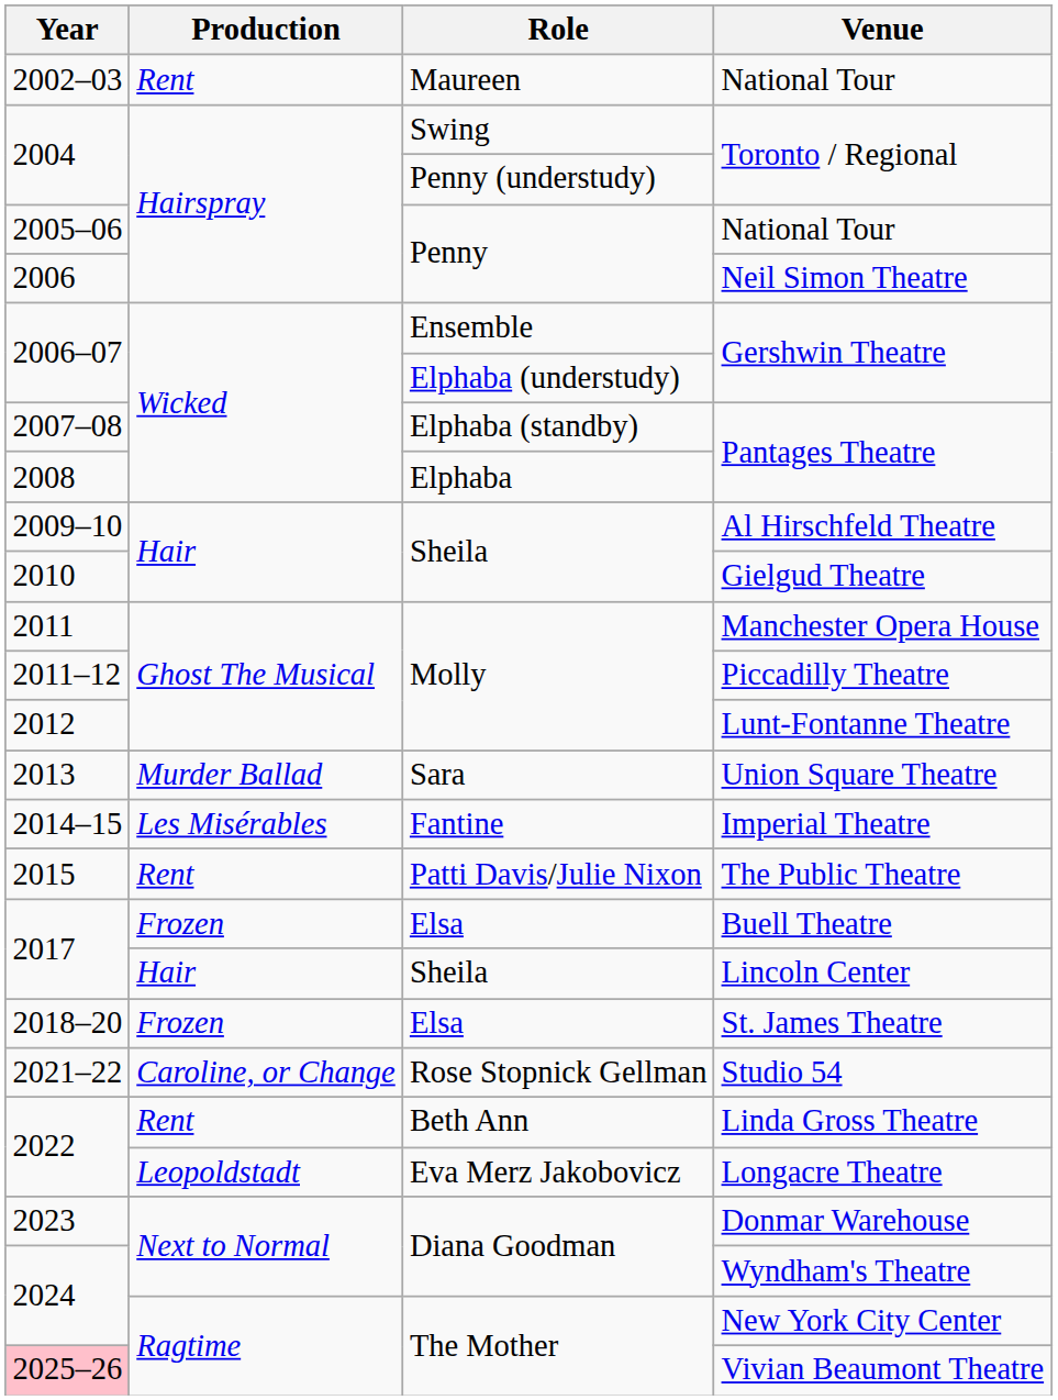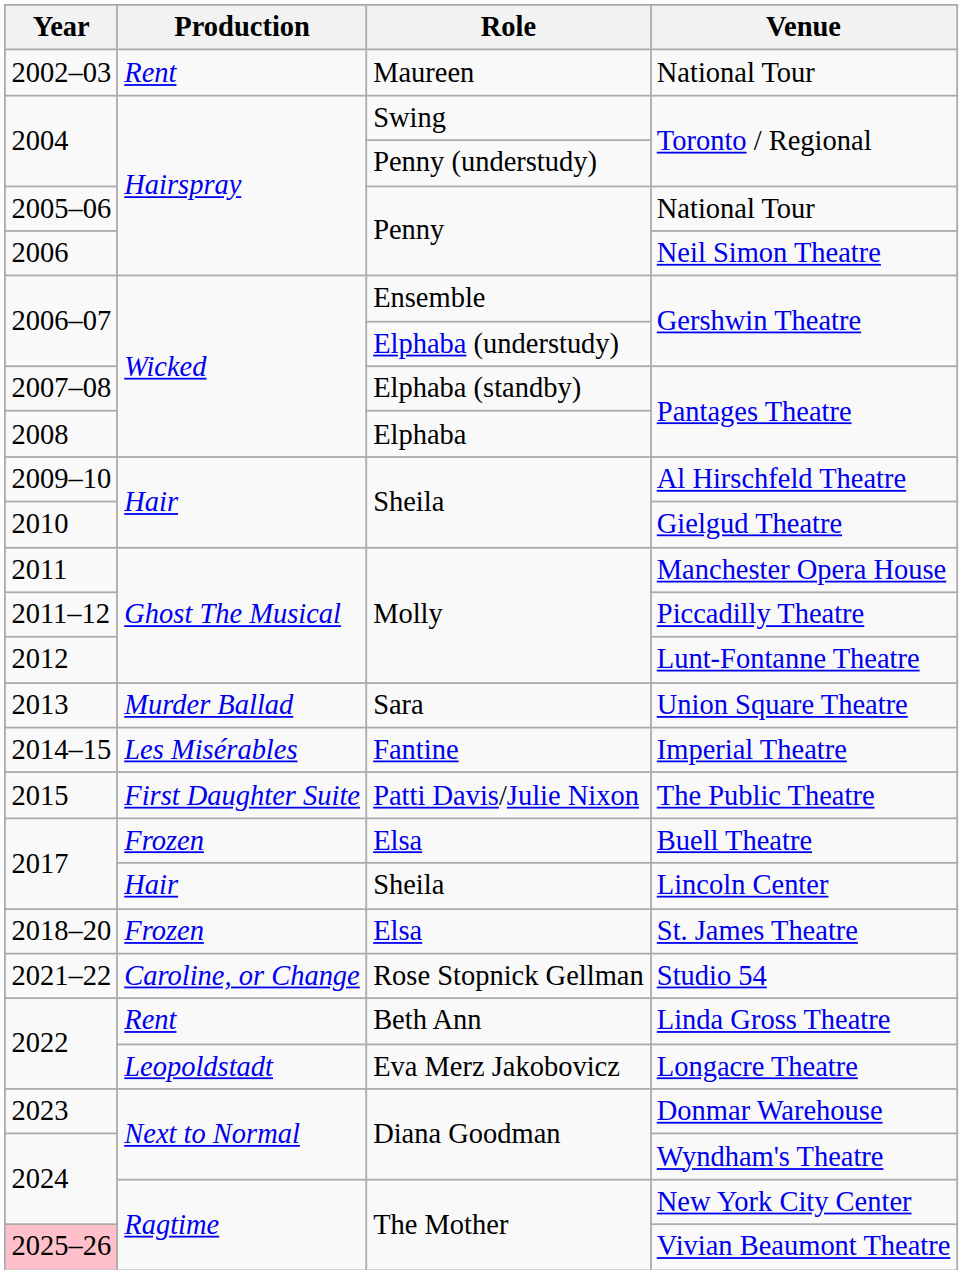The Public Theatre | Production: Rent -> First Daughter Suite
